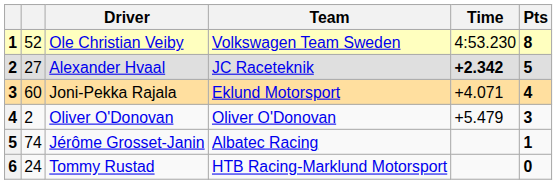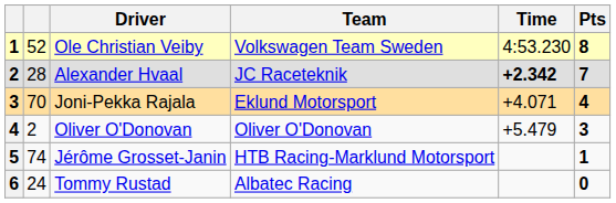Alexander Hvaal | column 2: 27 -> 28
Alexander Hvaal | Pts: 5 -> 7
Joni-Pekka Rajala | column 2: 60 -> 70
Jérôme Grosset-Janin | Team: Albatec Racing -> HTB Racing-Marklund Motorsport
Tommy Rustad | Team: HTB Racing-Marklund Motorsport -> Albatec Racing
